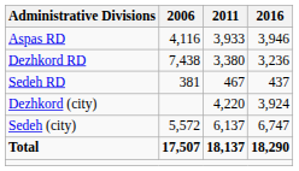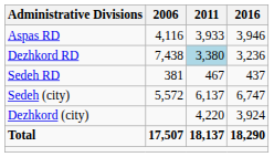Dezhkord RD | 2011: no background -> lightblue background
rows swapped: Dezhkord (city) <-> Sedeh (city)
